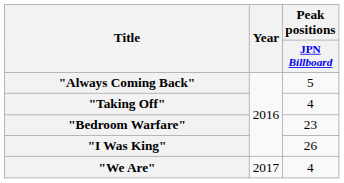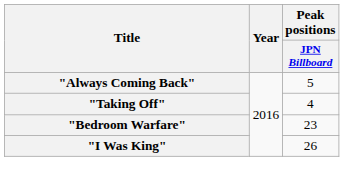- row: "We Are" | 2017 | 4
